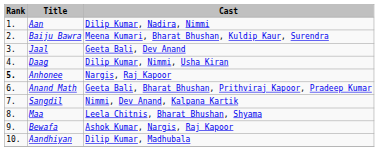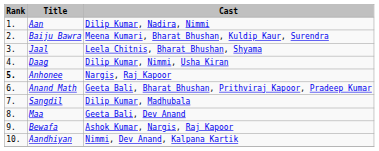Jaal | Cast: Geeta Bali, Dev Anand -> Leela Chitnis, Bharat Bhushan, Shyama
Sangdil | Cast: Nimmi, Dev Anand, Kalpana Kartik -> Dilip Kumar, Madhubala
Maa | Cast: Leela Chitnis, Bharat Bhushan, Shyama -> Geeta Bali, Dev Anand
Aandhiyan | Cast: Dilip Kumar, Madhubala -> Nimmi, Dev Anand, Kalpana Kartik
